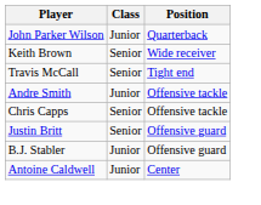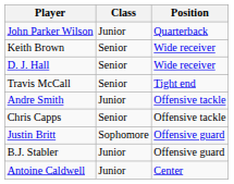+ row: D. J. Hall | Senior | Wide receiver
Justin Britt | Class: Senior -> Sophomore
